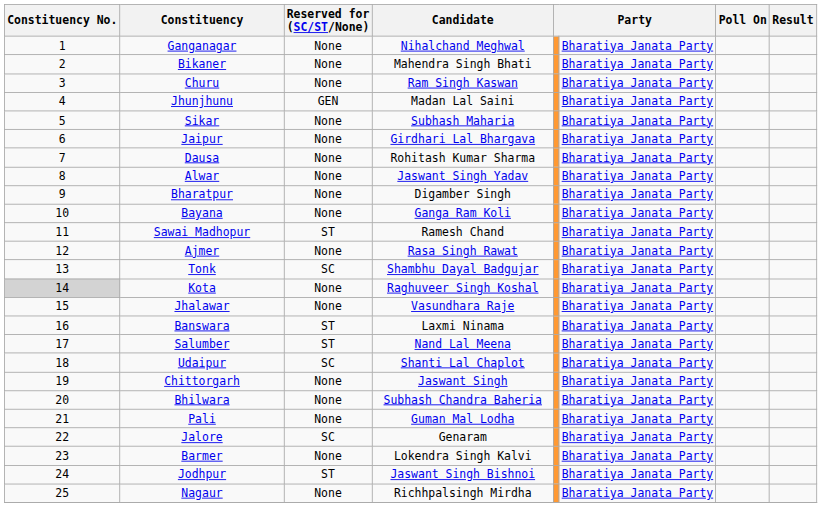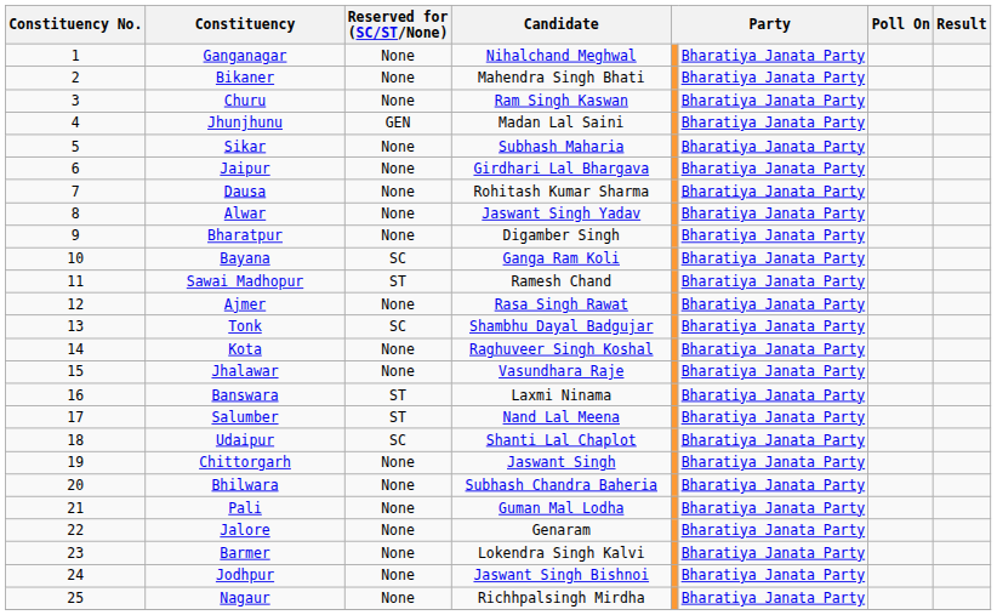Bayana | Reserved for (SC/ST/None): None -> SC
Kota | Constituency No.: lightgrey background -> no background
Jalore | Reserved for (SC/ST/None): SC -> None
Jodhpur | Reserved for (SC/ST/None): ST -> None
